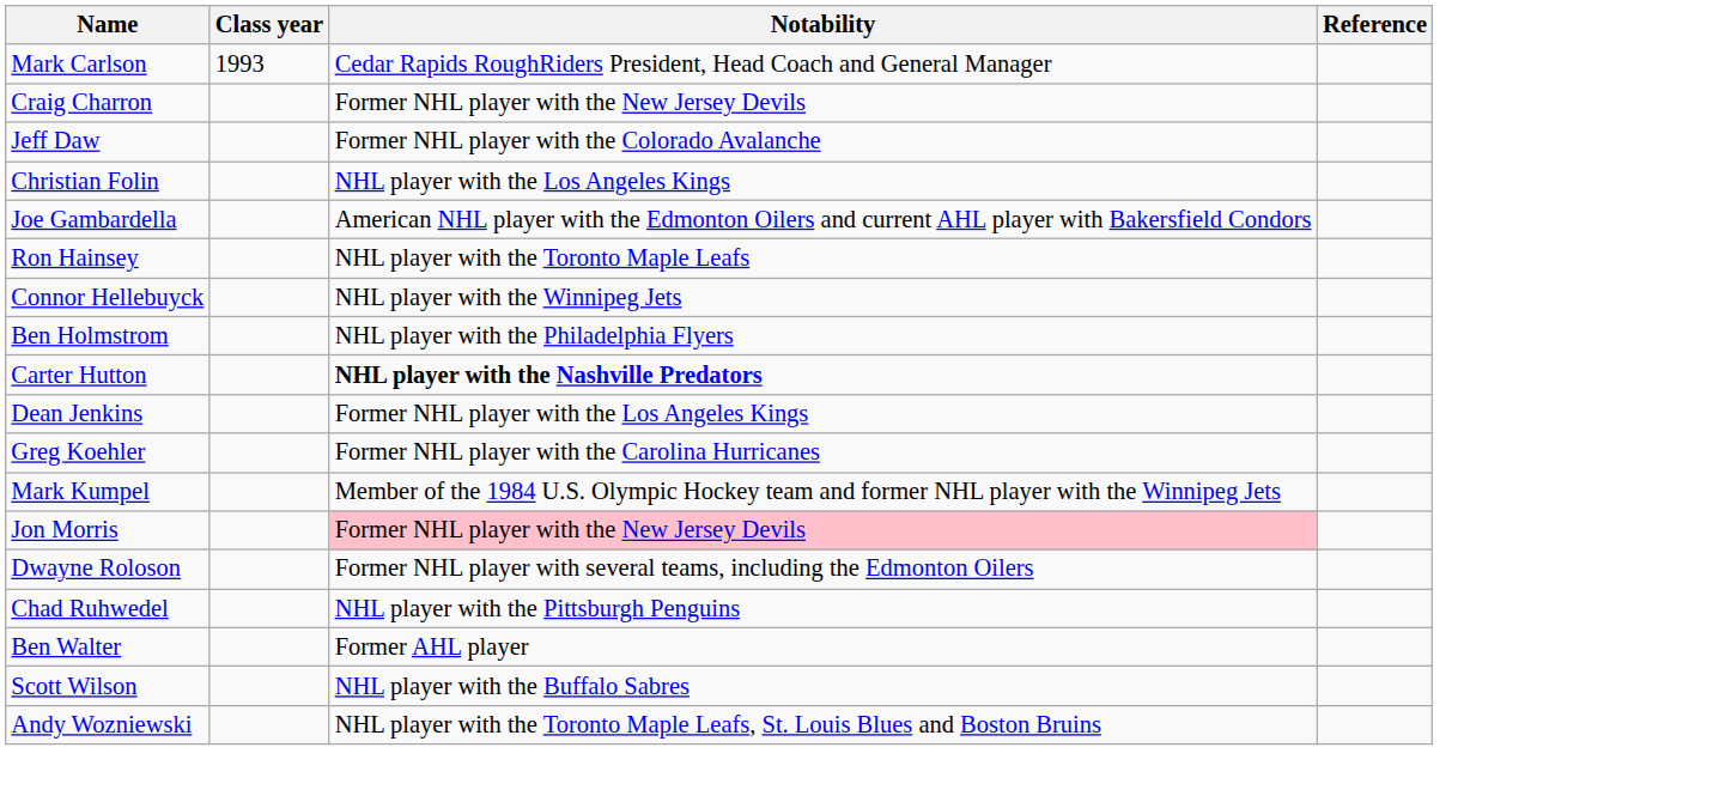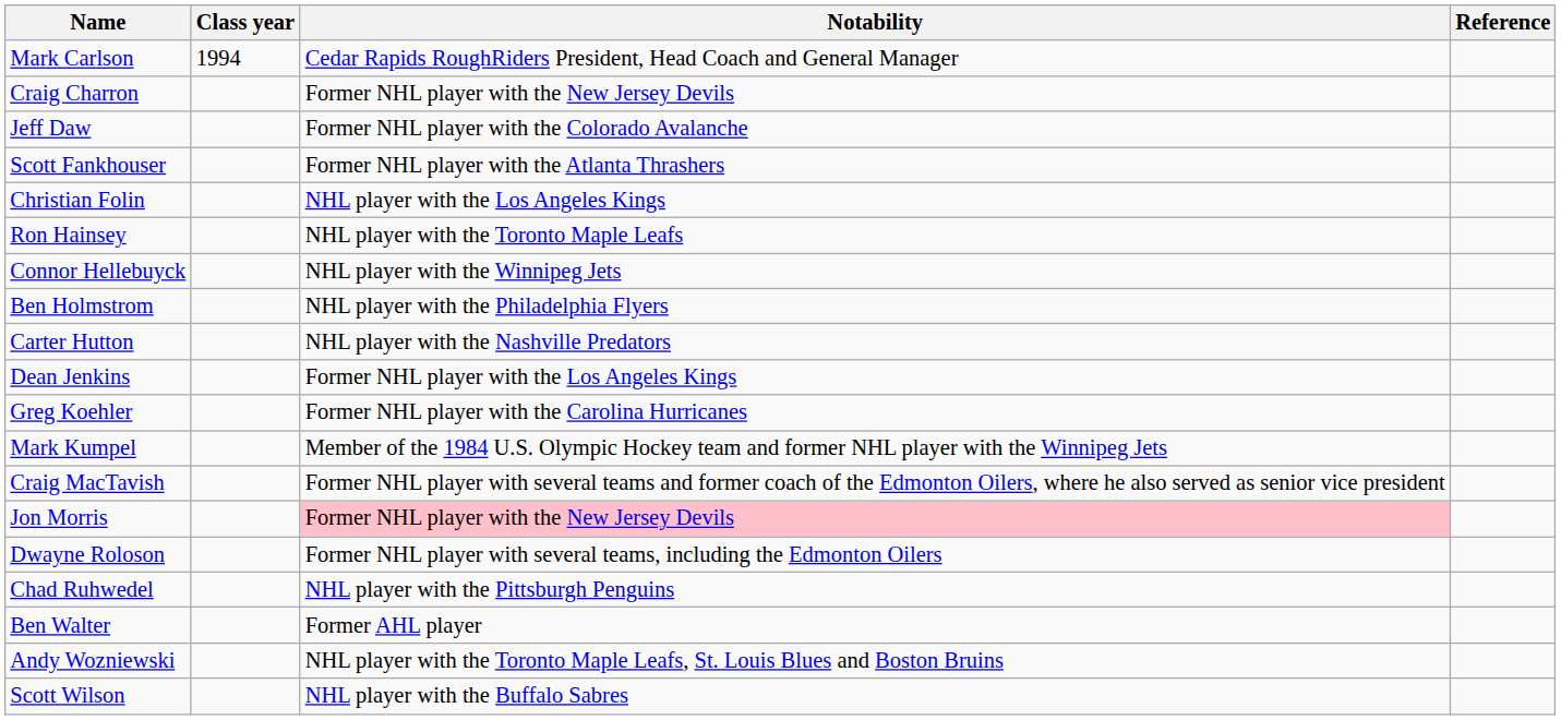Mark Carlson | Class year: 1993 -> 1994
+ row: Scott Fankhouser | Former NHL player with the Atlanta Thrashers
- row: Joe Gambardella | American NHL player with the Edmonton Oilers and current AHL player with Bakersfield Condors
Carter Hutton | Notability: bold -> normal
+ row: Craig MacTavish | Former NHL player with several teams and former coach of the Edmonton Oilers, where he also served as senior vice president
rows swapped: Scott Wilson <-> Andy Wozniewski
